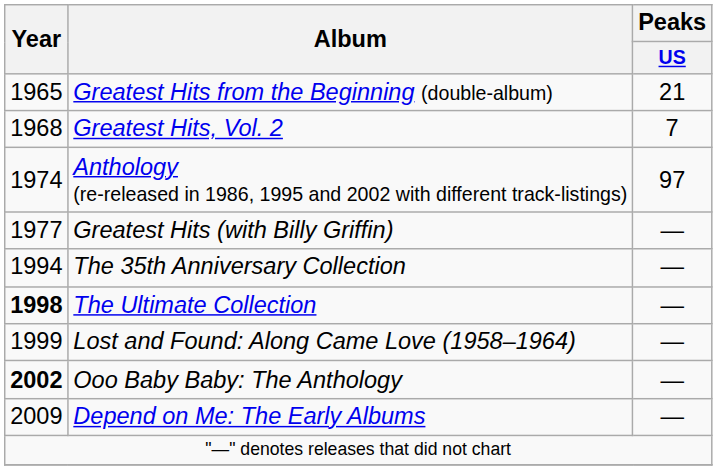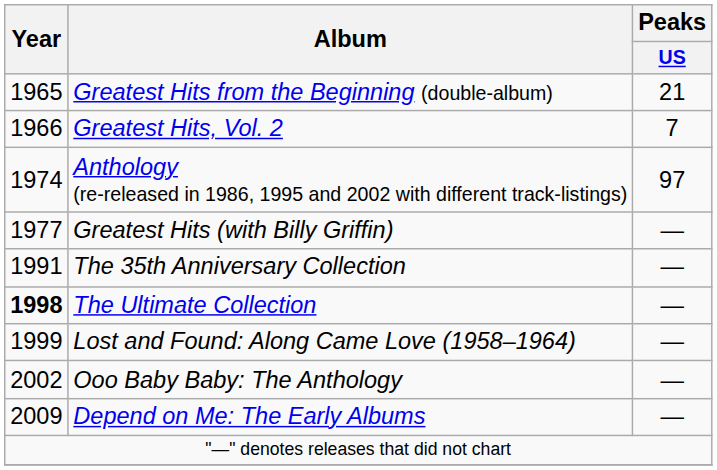Greatest Hits, Vol. 2 | Year: 1968 -> 1966
The 35th Anniversary Collection | Year: 1994 -> 1991
Ooo Baby Baby: The Anthology | Year: bold -> normal
